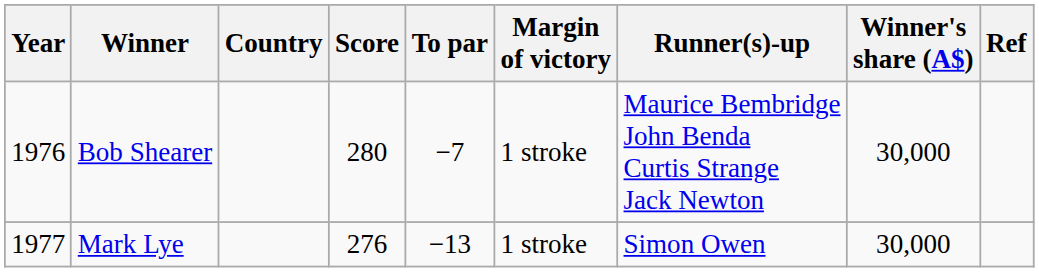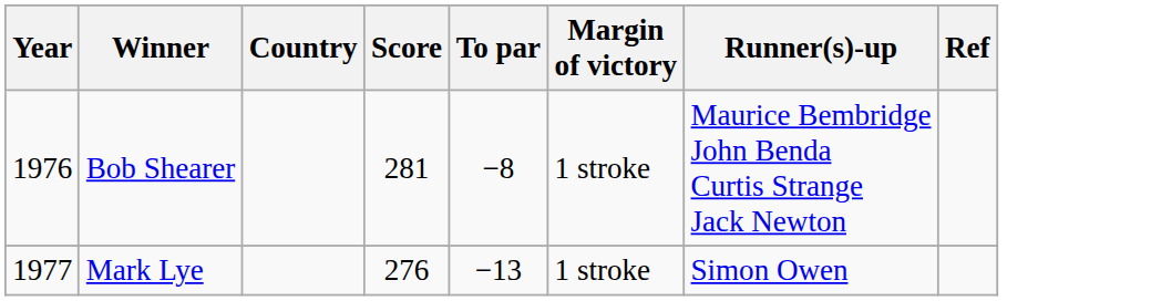- column: Winner's share (A$) | 30,000 | 30,000
Bob Shearer | Score: 280 -> 281
Bob Shearer | To par: −7 -> −8
